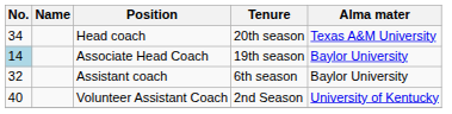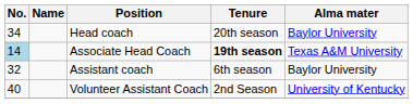Head coach | Alma mater: Texas A&M University -> Baylor University
Associate Head Coach | Tenure: normal -> bold
Associate Head Coach | Alma mater: Baylor University -> Texas A&M University
